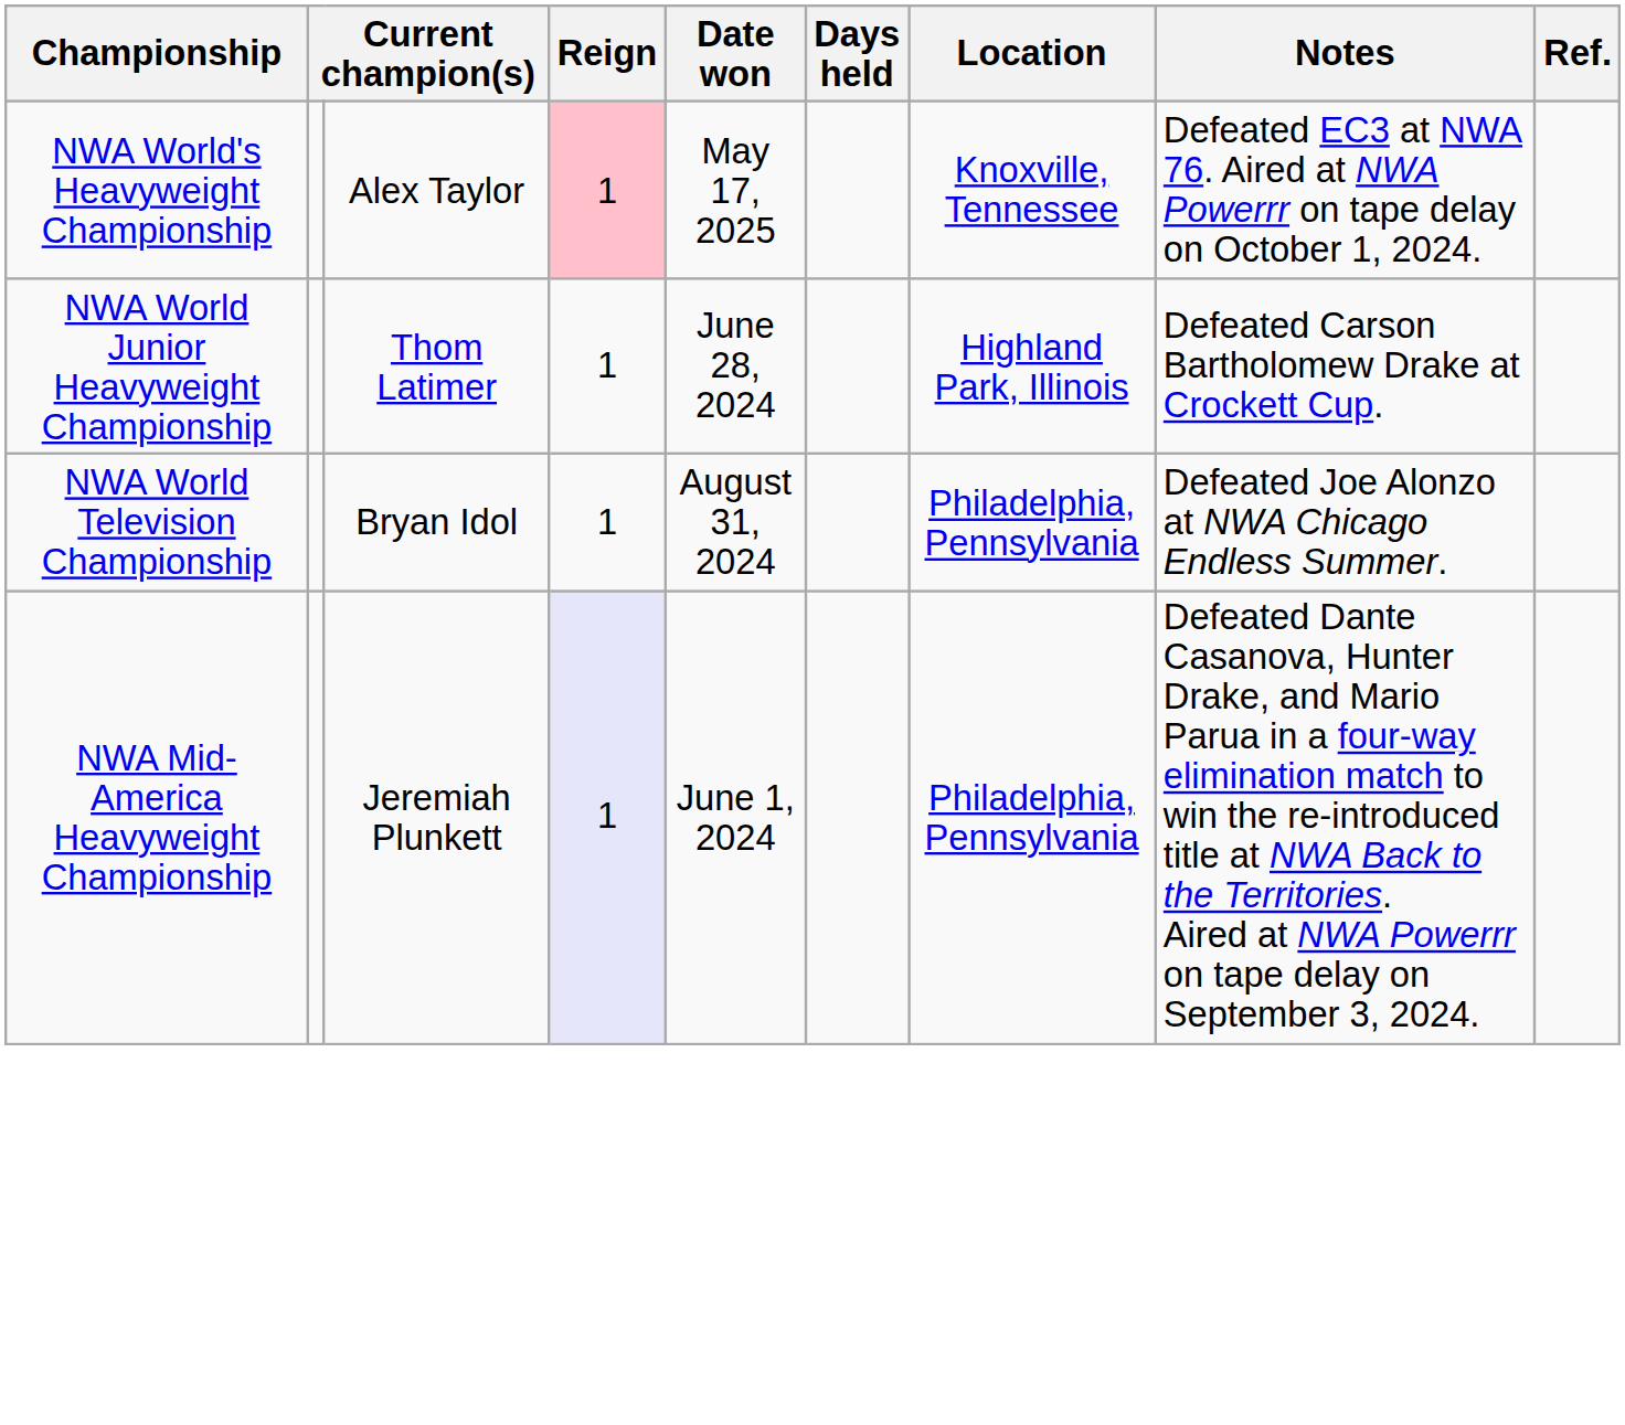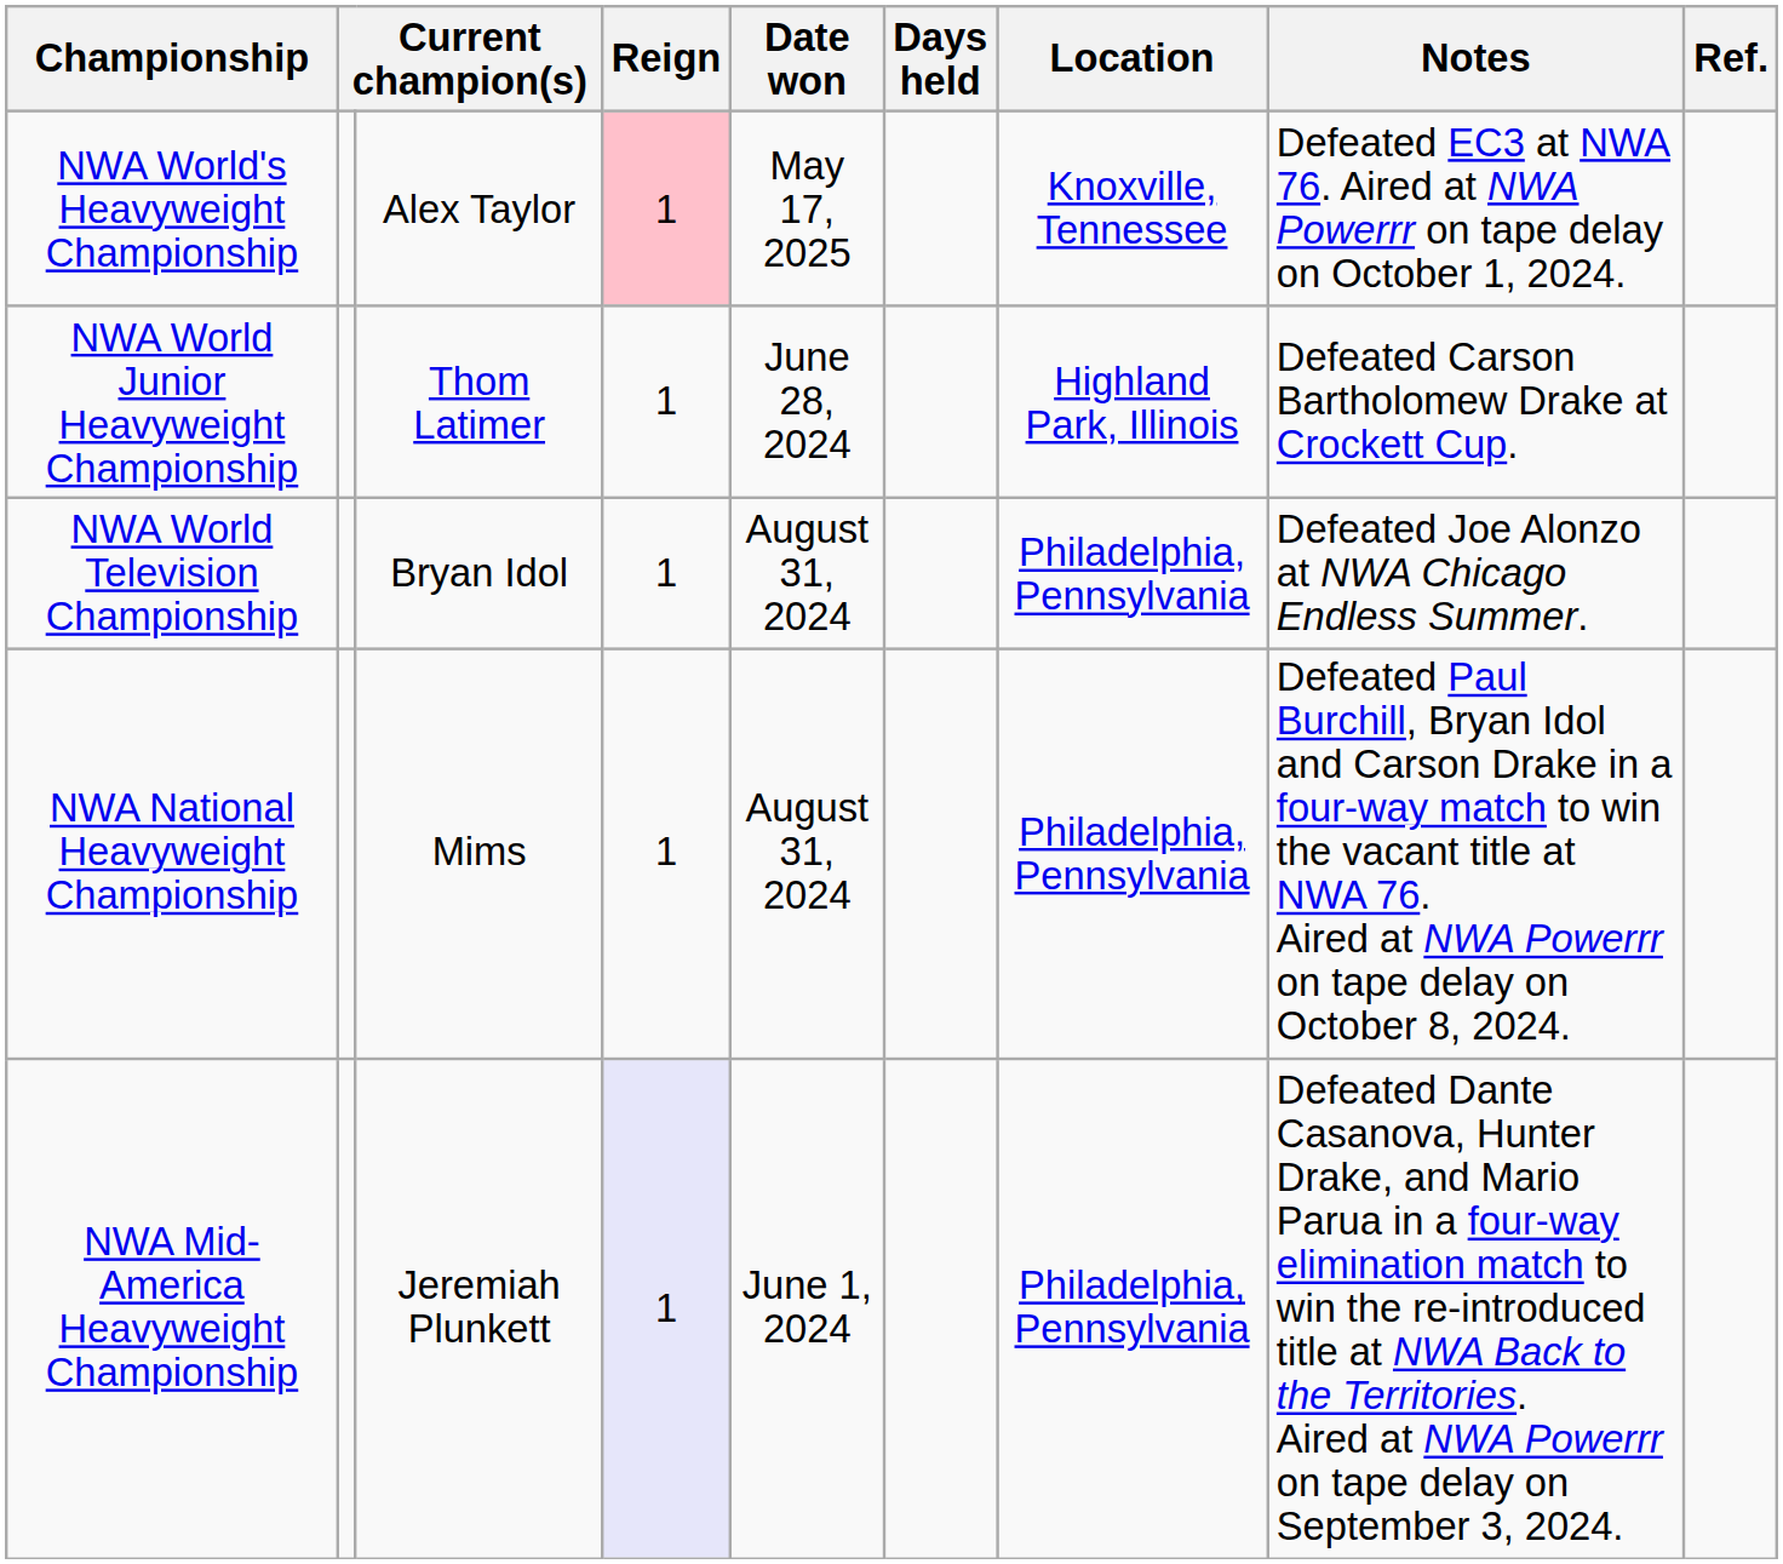+ row: NWA National Heavyweight Championship | Mims | 1 | August 31, 2024 | Philadelphia, Pennsylvania | Defeated Paul Burchill, Bryan Idol and Carson Drake in a four-way match to win the vacant title at NWA 76. Aired at NWA Powerrr on tape delay on October 8, 2024.
